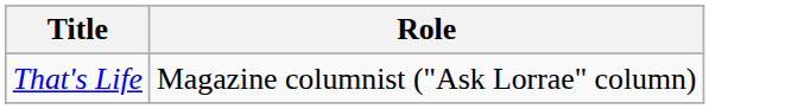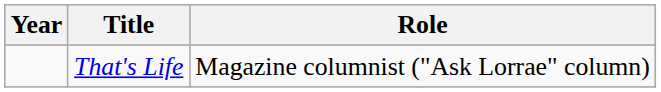+ column: Year
